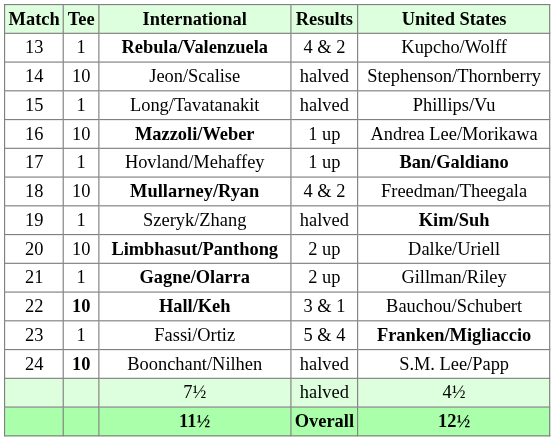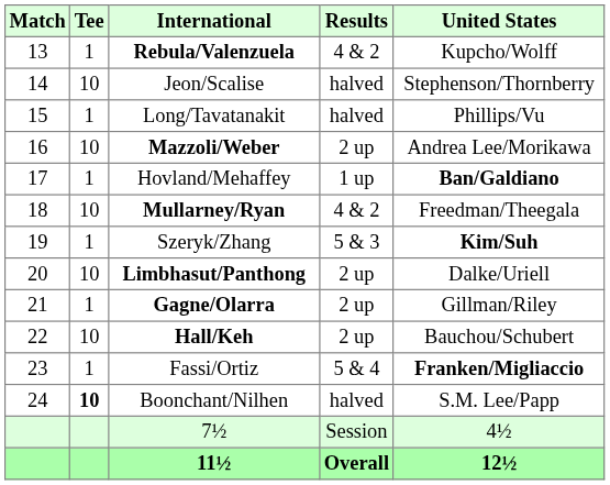Mazzoli/Weber | Results: 1 up -> 2 up
Szeryk/Zhang | Results: halved -> 5 & 3
Hall/Keh | Tee: bold -> normal
Hall/Keh | Results: 3 & 1 -> 2 up
7½ | Results: halved -> Session
